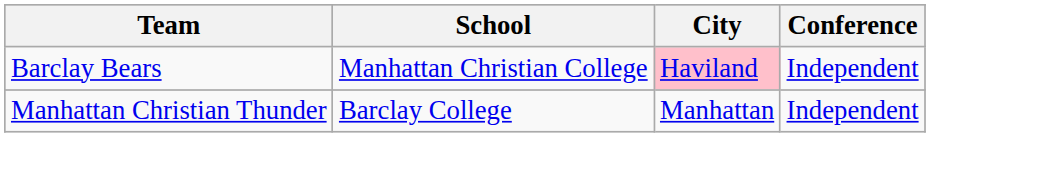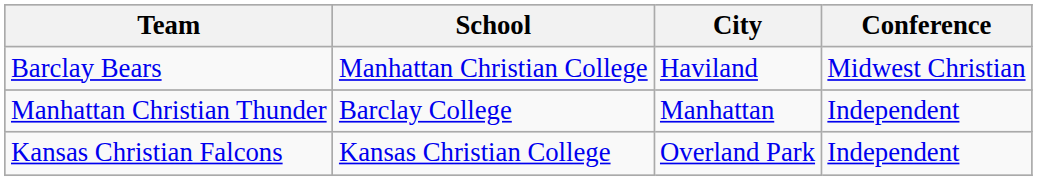Barclay Bears | City: pink background -> no background
Barclay Bears | Conference: Independent -> Midwest Christian
+ row: Kansas Christian Falcons | Kansas Christian College | Overland Park | Independent
